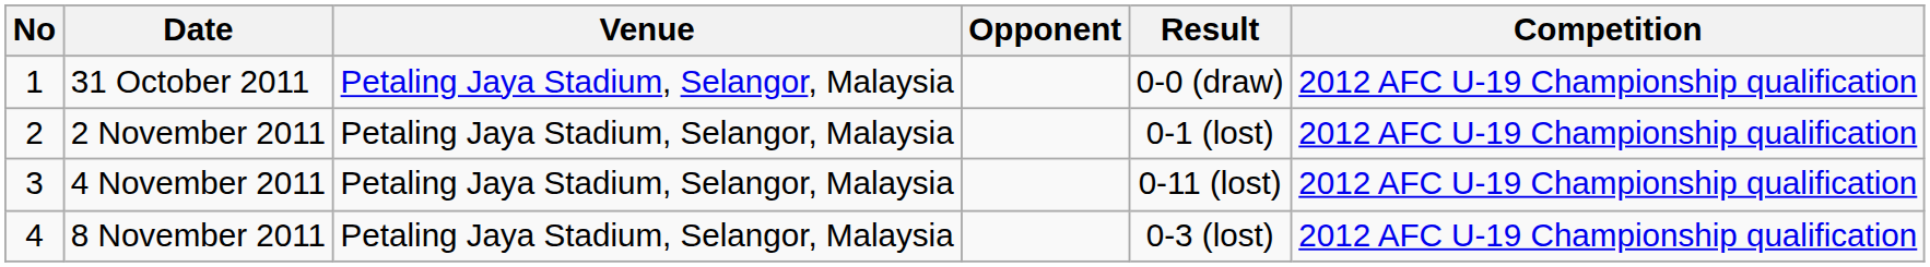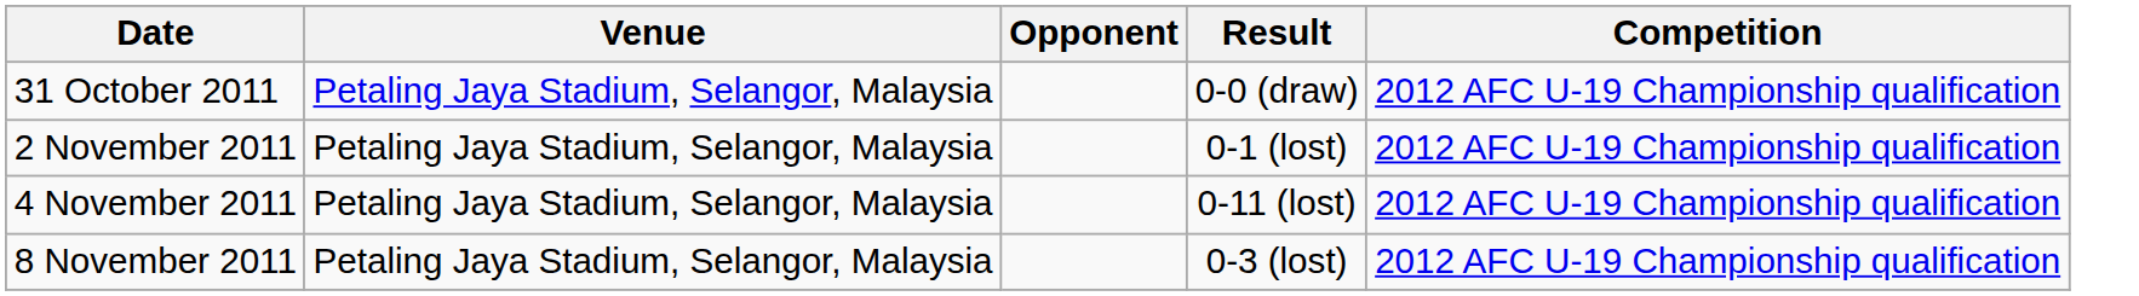- column: No | 1 | 2 | 3 | 4
